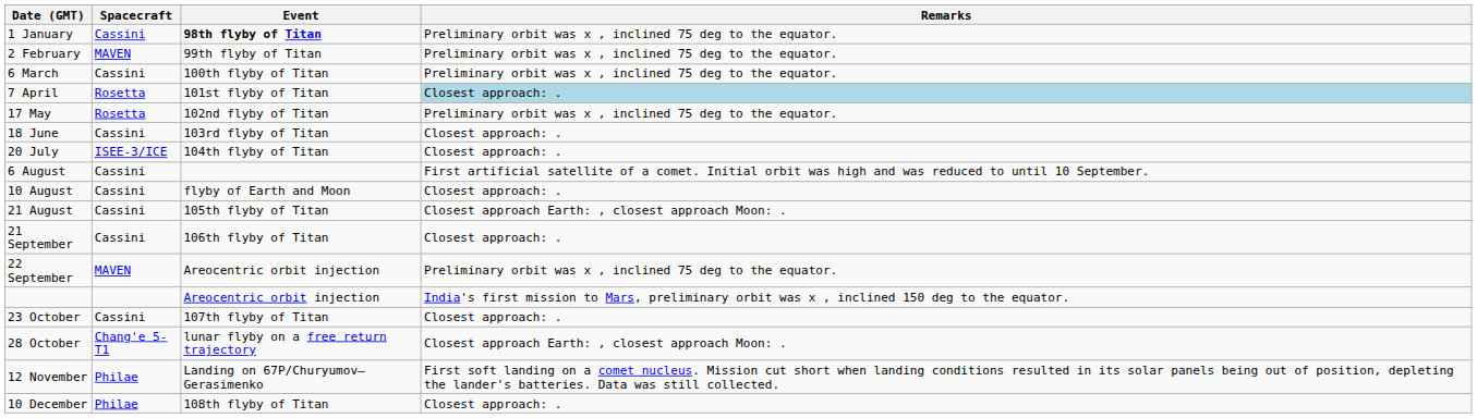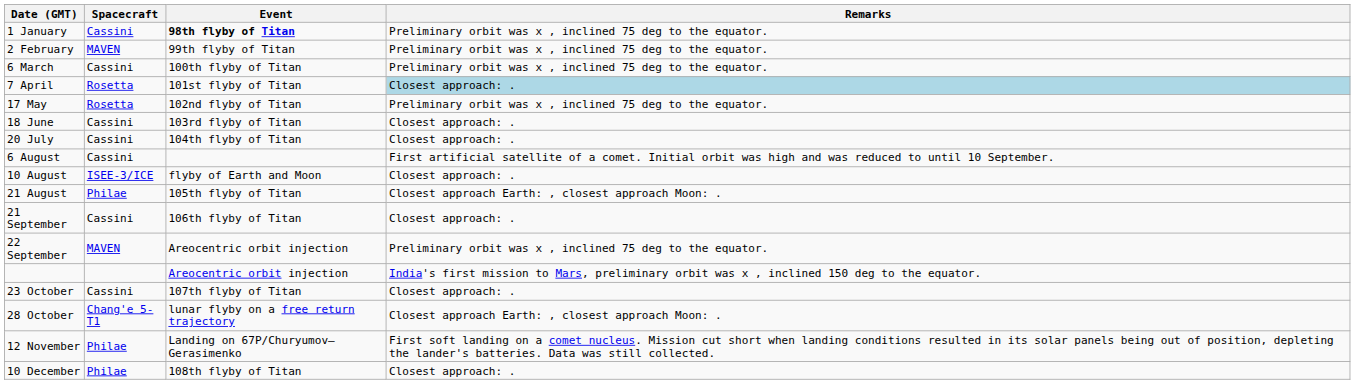20 July | Spacecraft: ISEE-3/ICE -> Cassini
10 August | Spacecraft: Cassini -> ISEE-3/ICE
21 August | Spacecraft: Cassini -> Philae
